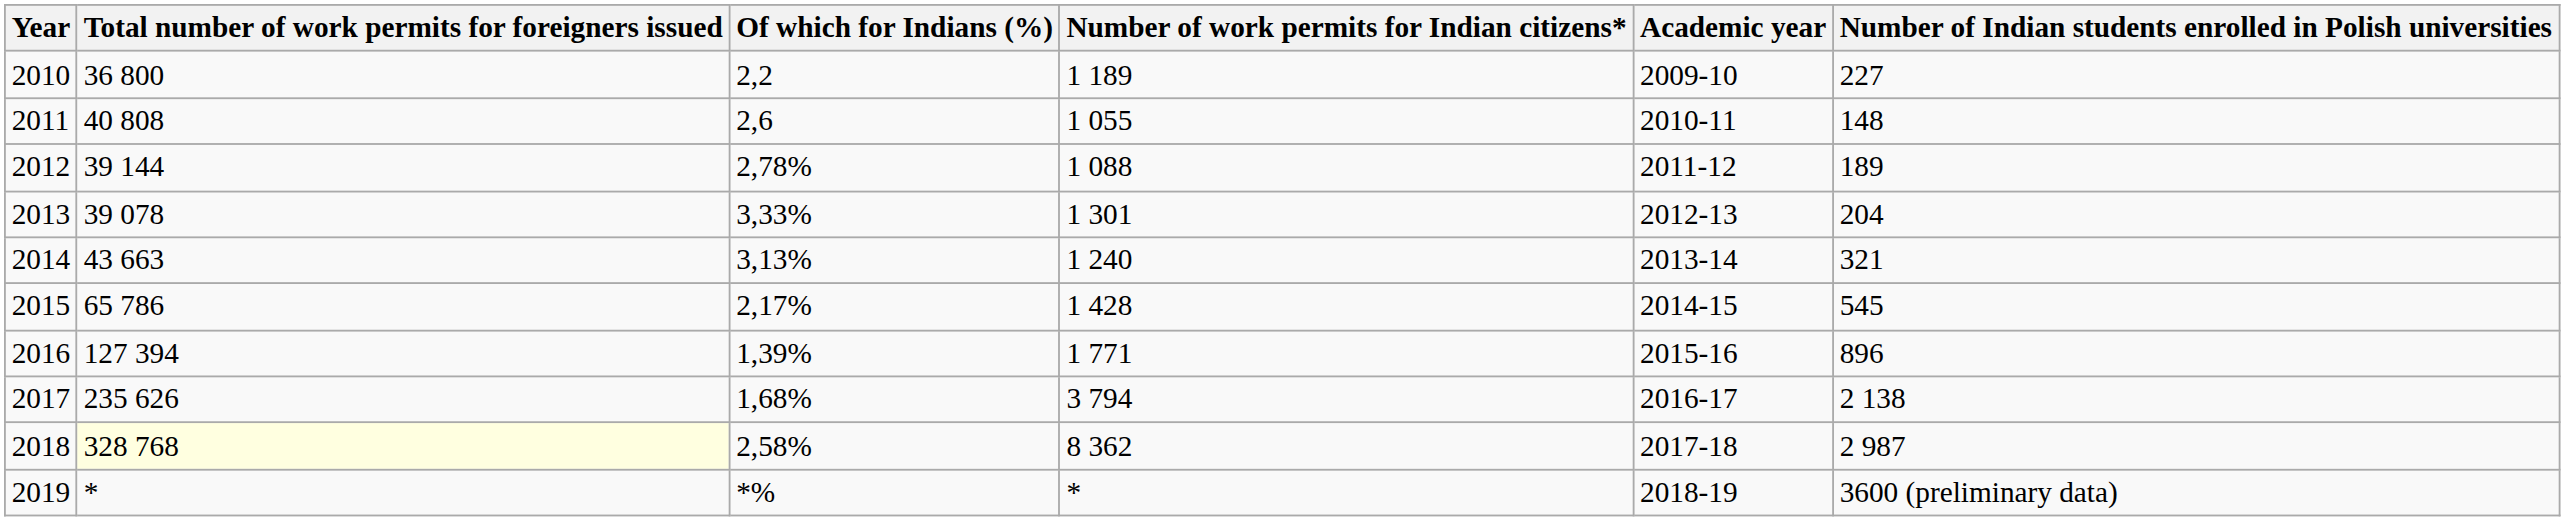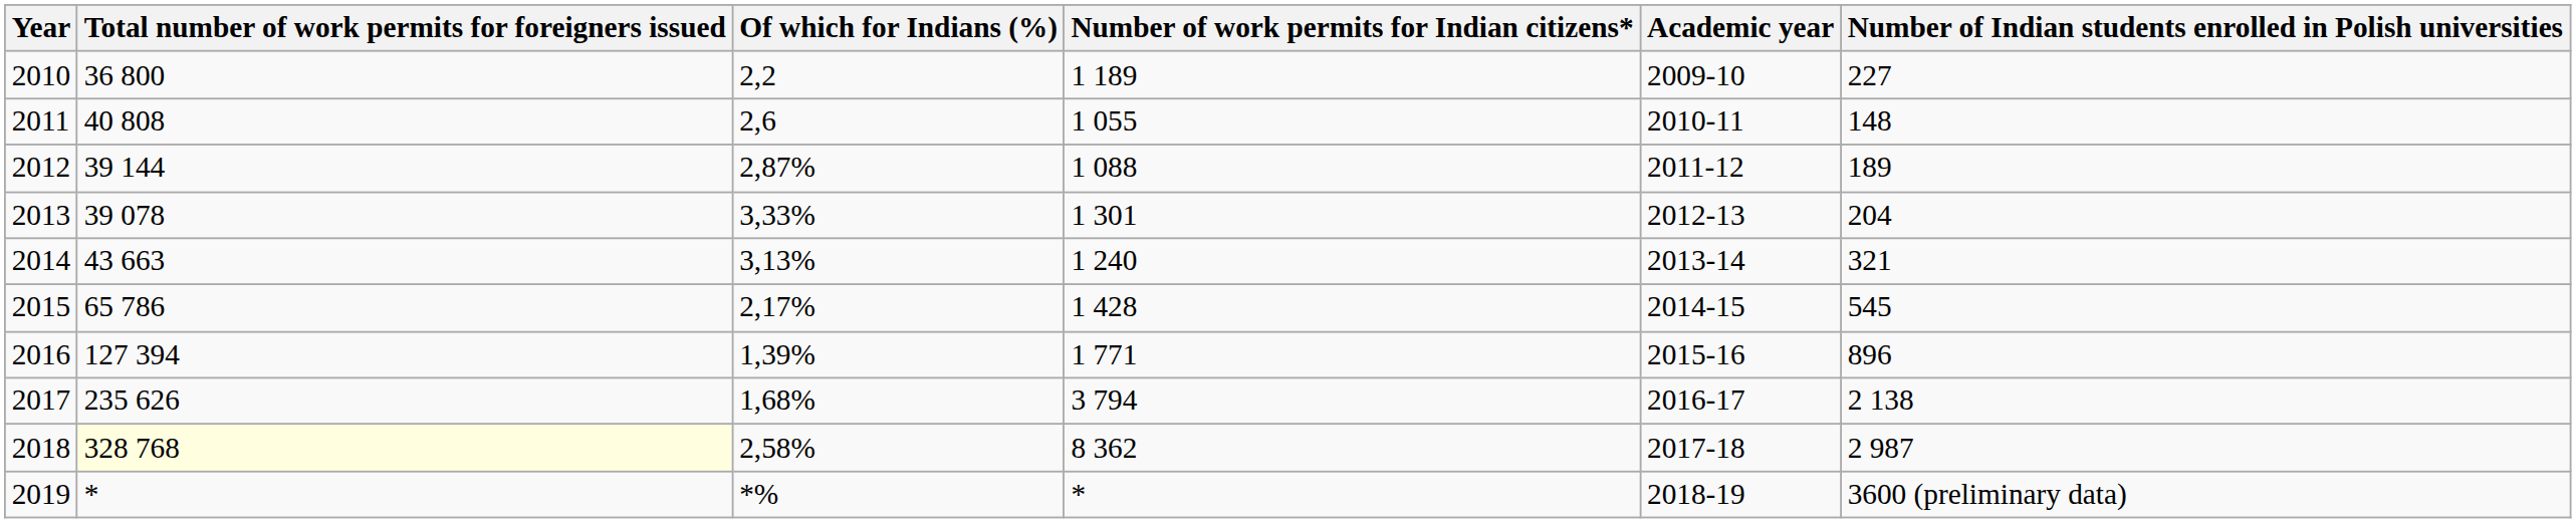2012 | Of which for Indians (%): 2,78% -> 2,87%
